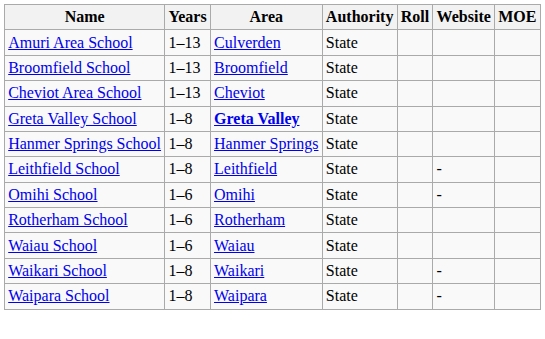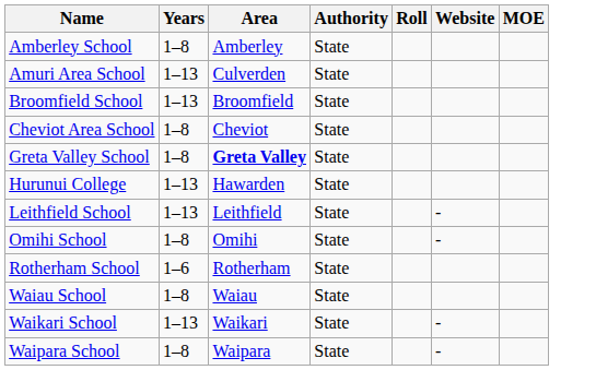+ row: Amberley School | 1–8 | Amberley | State
Cheviot Area School | Years: 1–13 -> 1–8
- row: Hanmer Springs School | 1–8 | Hanmer Springs | State
+ row: Hurunui College | 1–13 | Hawarden | State
Leithfield School | Years: 1–8 -> 1–13
Omihi School | Years: 1–6 -> 1–8
Waiau School | Years: 1–6 -> 1–8
Waikari School | Years: 1–8 -> 1–13
